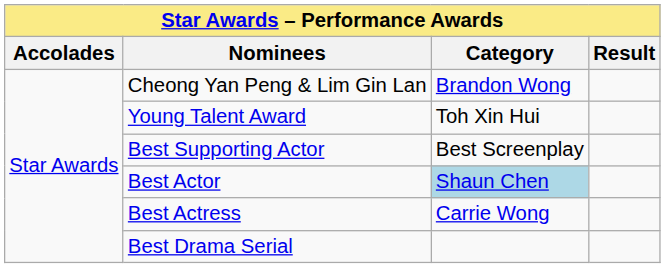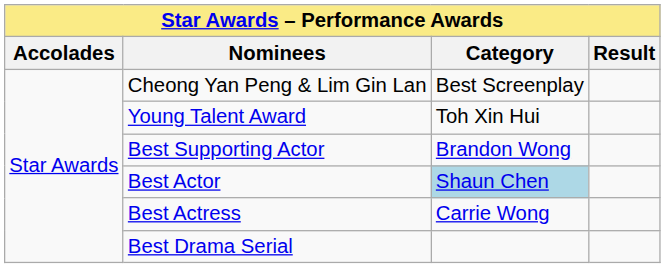Cheong Yan Peng & Lim Gin Lan | Category: Brandon Wong -> Best Screenplay
Best Supporting Actor | Category: Best Screenplay -> Brandon Wong
